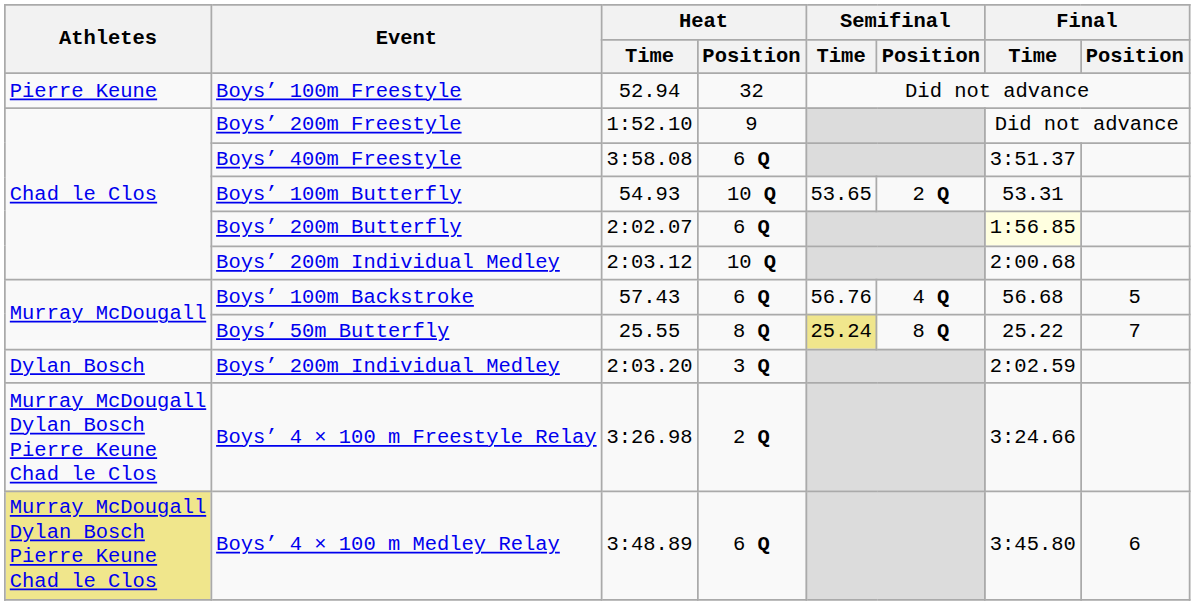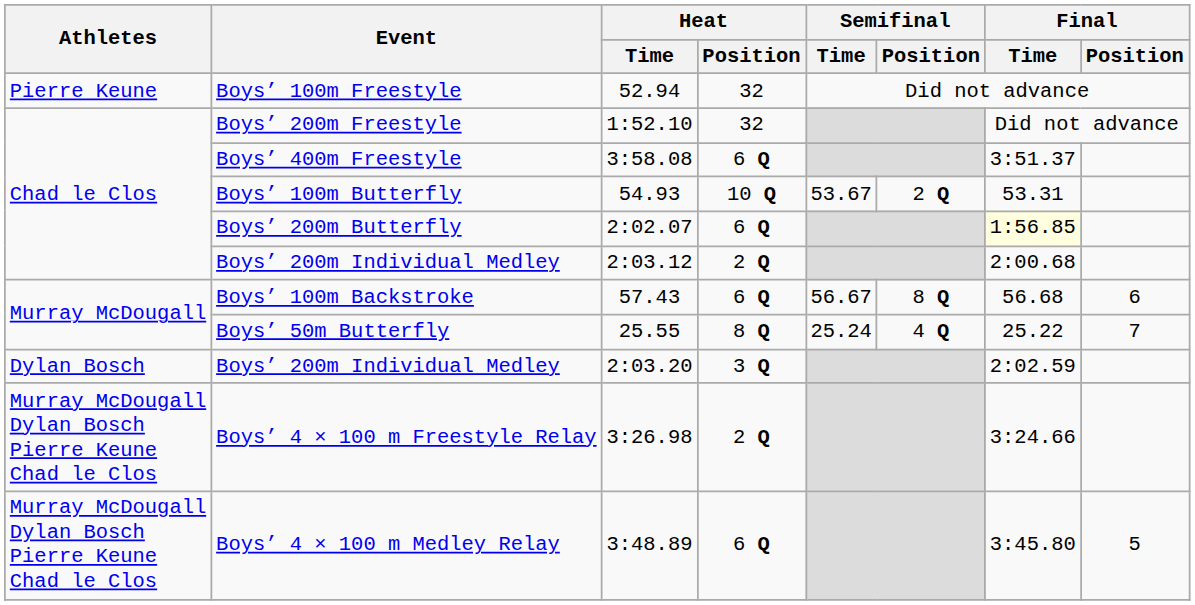Boys’ 200m Freestyle | Heat / Position: 9 -> 32
Boys’ 100m Butterfly | Semifinal / Time: 53.65 -> 53.67
Boys’ 200m Individual Medley / 2:03.12 | Heat / Position: 10 Q -> 2 Q
Boys’ 100m Backstroke | Semifinal / Time: 56.76 -> 56.67
Boys’ 100m Backstroke | Semifinal / Position: 4 Q -> 8 Q
Boys’ 100m Backstroke | Final / Position: 5 -> 6
Boys’ 50m Butterfly | Semifinal / Time: khaki background -> no background
Boys’ 50m Butterfly | Semifinal / Position: 8 Q -> 4 Q
Boys’ 4 × 100 m Medley Relay | Athletes: khaki background -> no background
Boys’ 4 × 100 m Medley Relay | Final / Position: 6 -> 5
